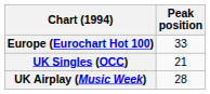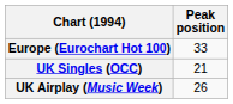UK Airplay (Music Week) | Peak position: 28 -> 26
